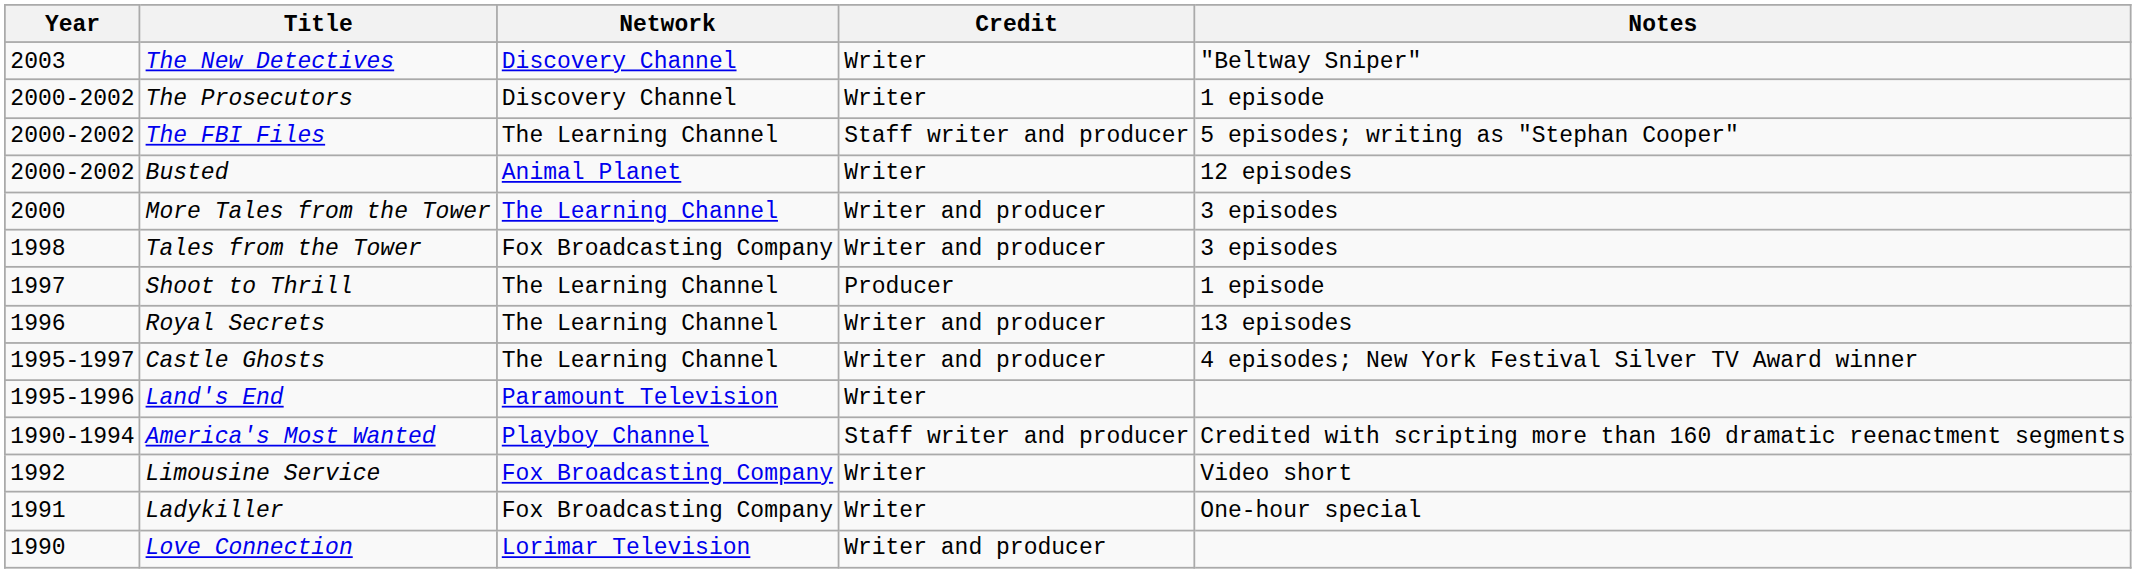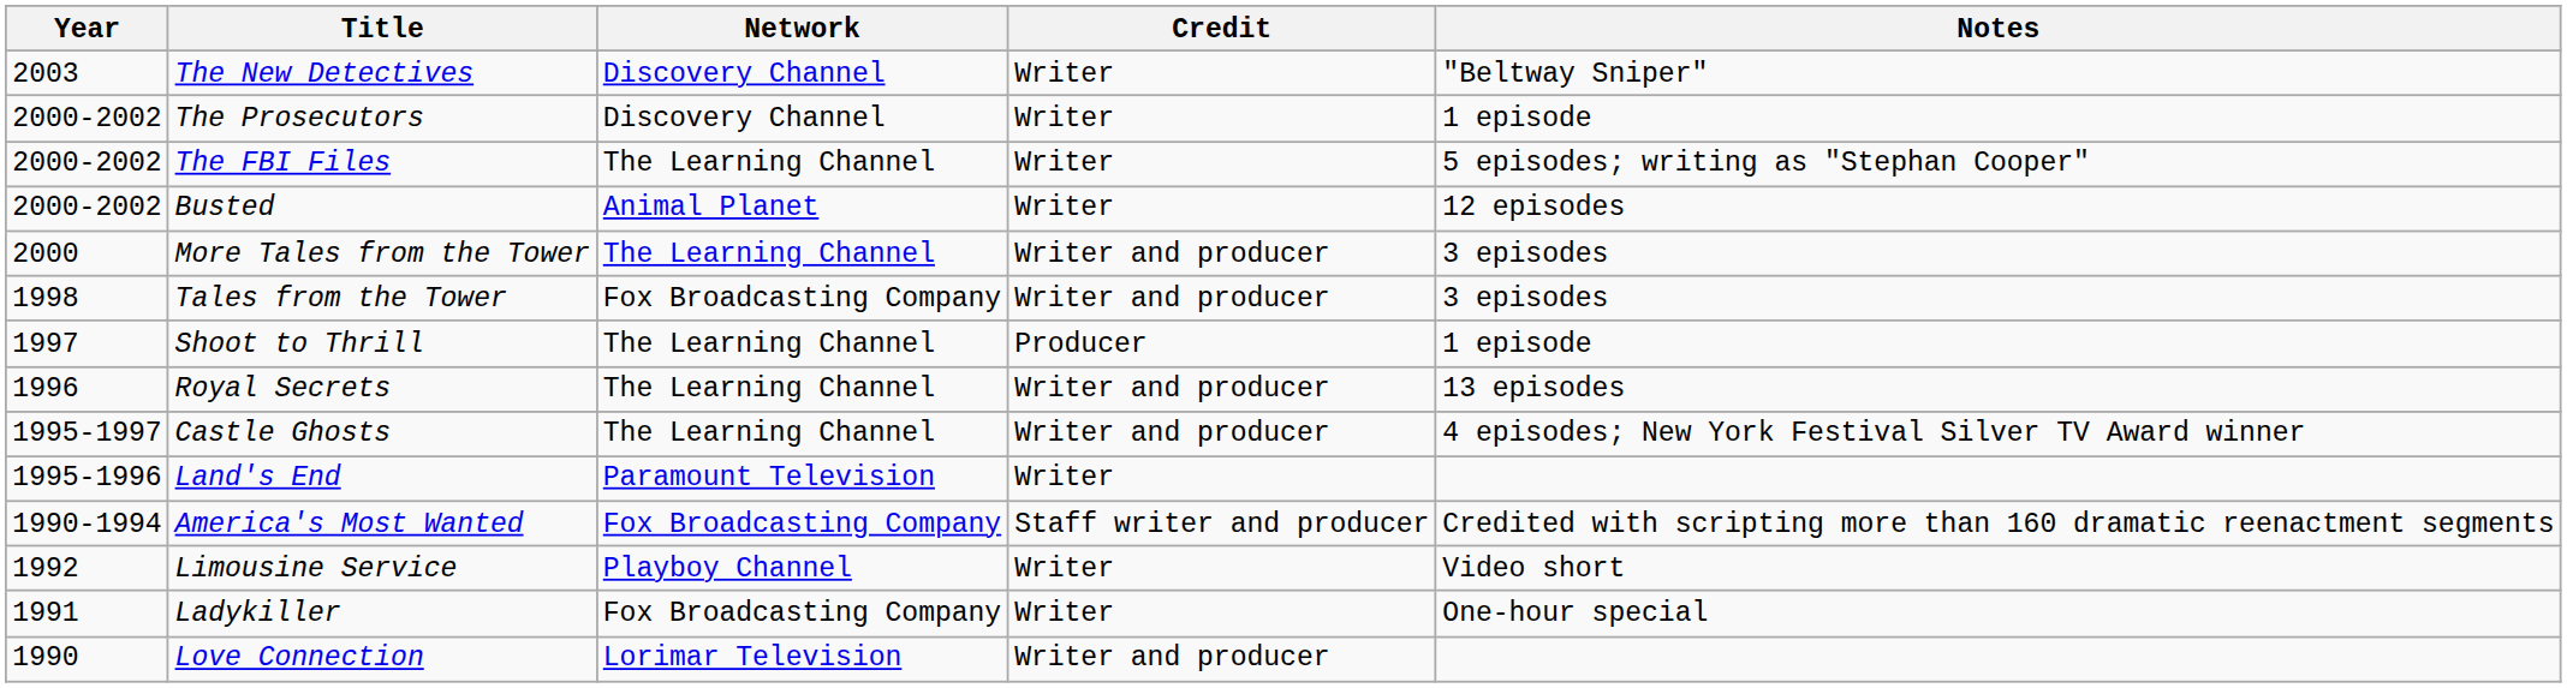The FBI Files | Credit: Staff writer and producer -> Writer
America's Most Wanted | Network: Playboy Channel -> Fox Broadcasting Company
Limousine Service | Network: Fox Broadcasting Company -> Playboy Channel
